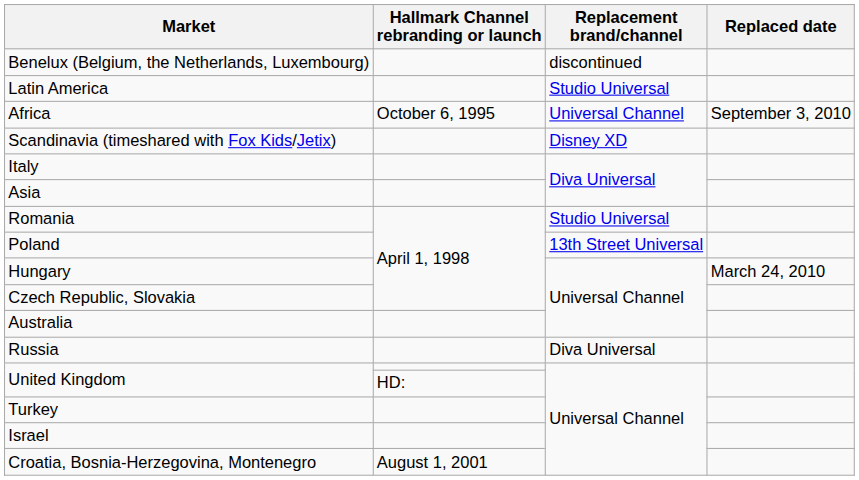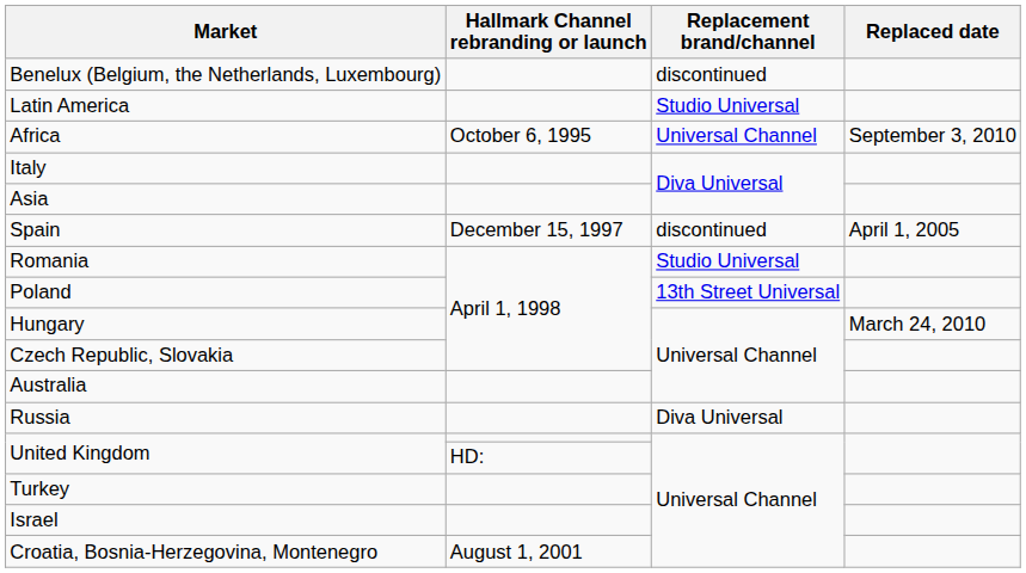- row: Scandinavia (timeshared with Fox Kids/Jetix) | Disney XD
+ row: Spain | December 15, 1997 | discontinued | April 1, 2005
